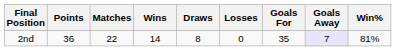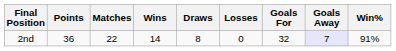2nd | Goals For: 35 -> 32
2nd | Win%: 81% -> 91%
